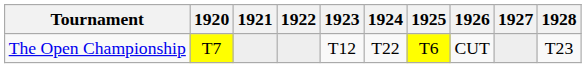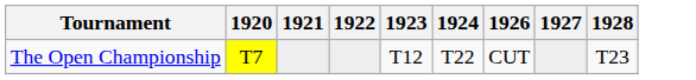- column: 1925 | T6
